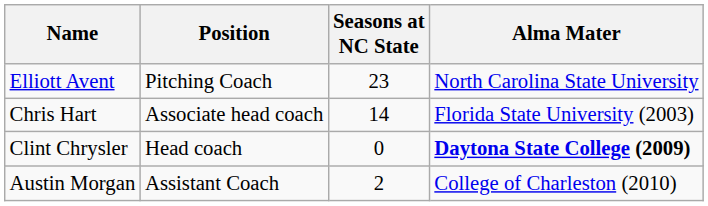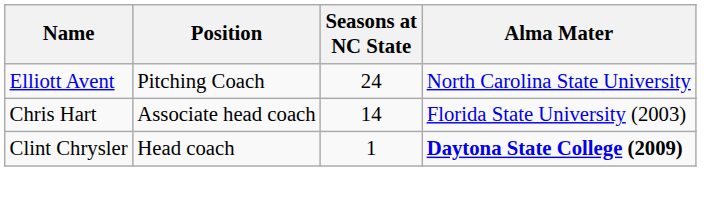Elliott Avent | Seasons at NC State: 23 -> 24
Clint Chrysler | Seasons at NC State: 0 -> 1
- row: Austin Morgan | Assistant Coach | 2 | College of Charleston (2010)
